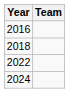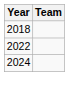- row: 2016
